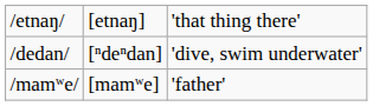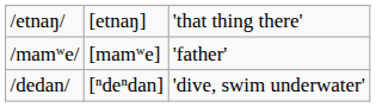rows swapped: /dedan/ <-> /mamʷe/
